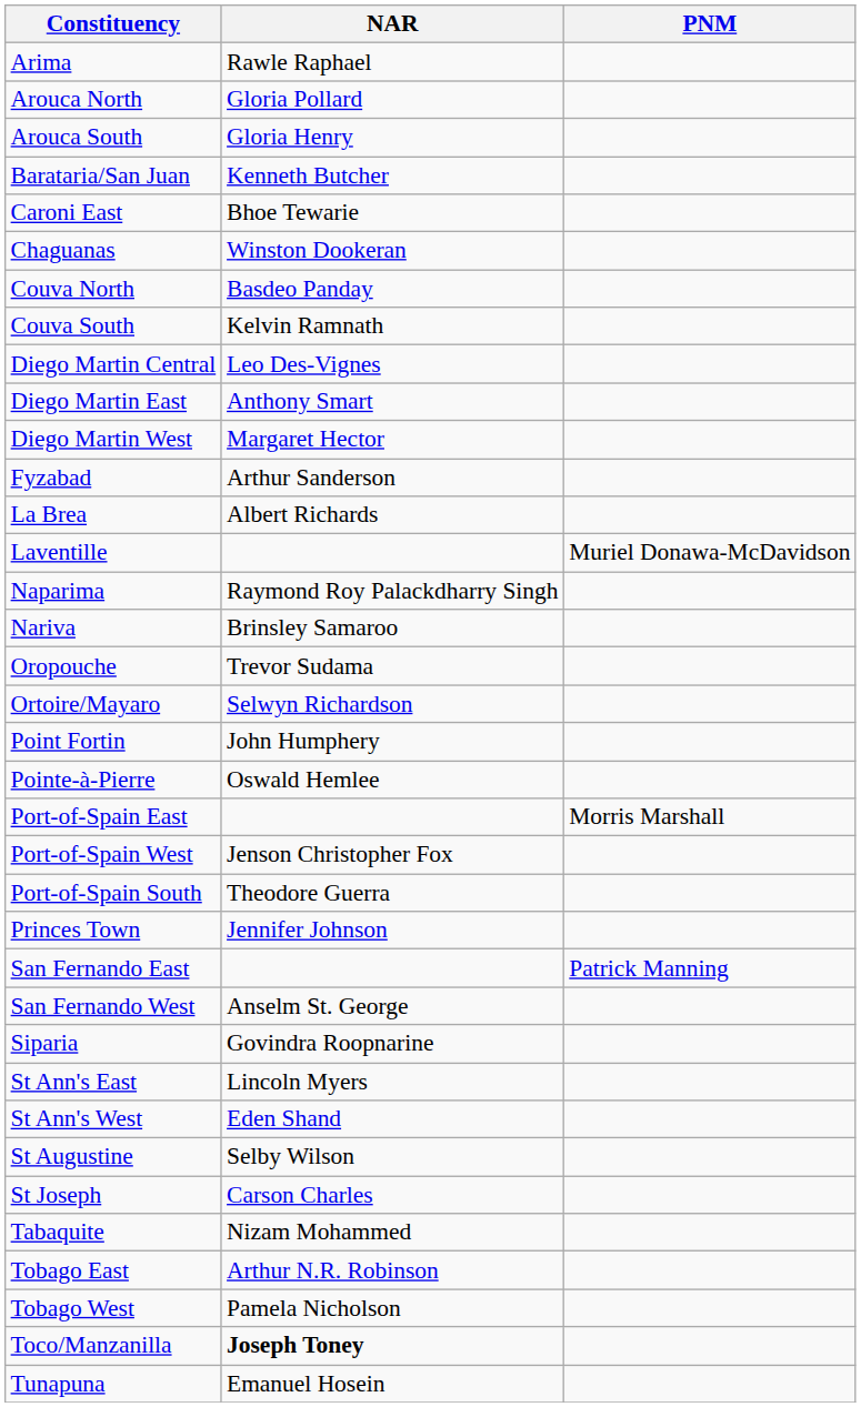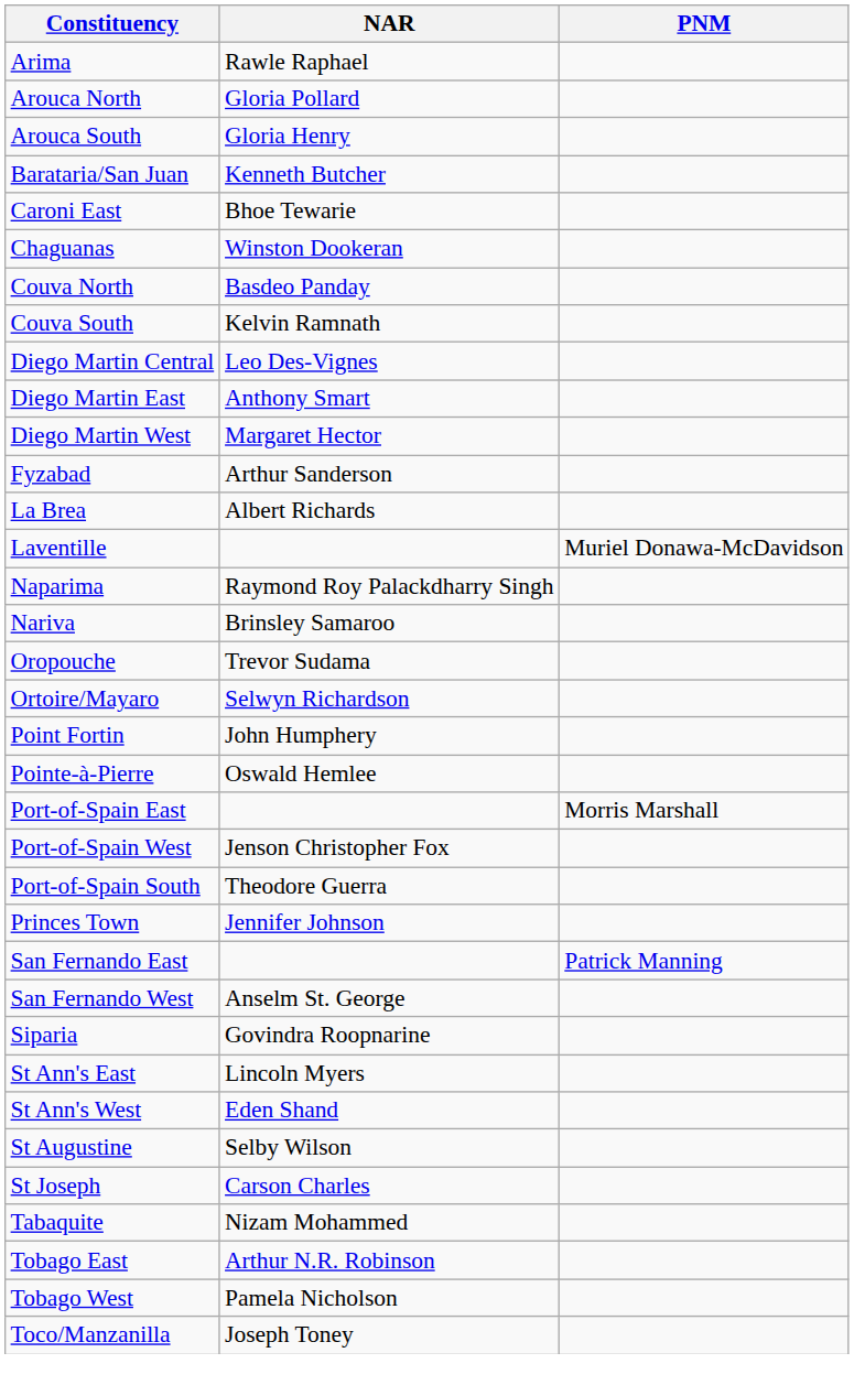Toco/Manzanilla | NAR: bold -> normal
- row: Tunapuna | Emanuel Hosein
